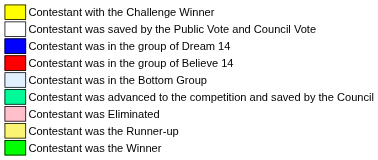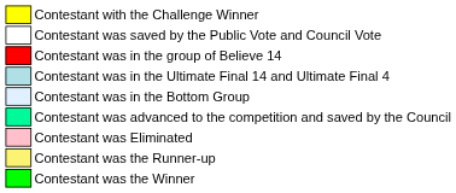- row: Contestant was in the group of Dream 14
+ row: Contestant was in the Ultimate Final 14 and Ultimate Final 4
